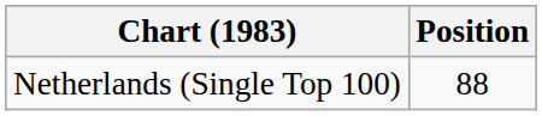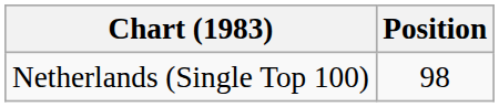Netherlands (Single Top 100) | Position: 88 -> 98
